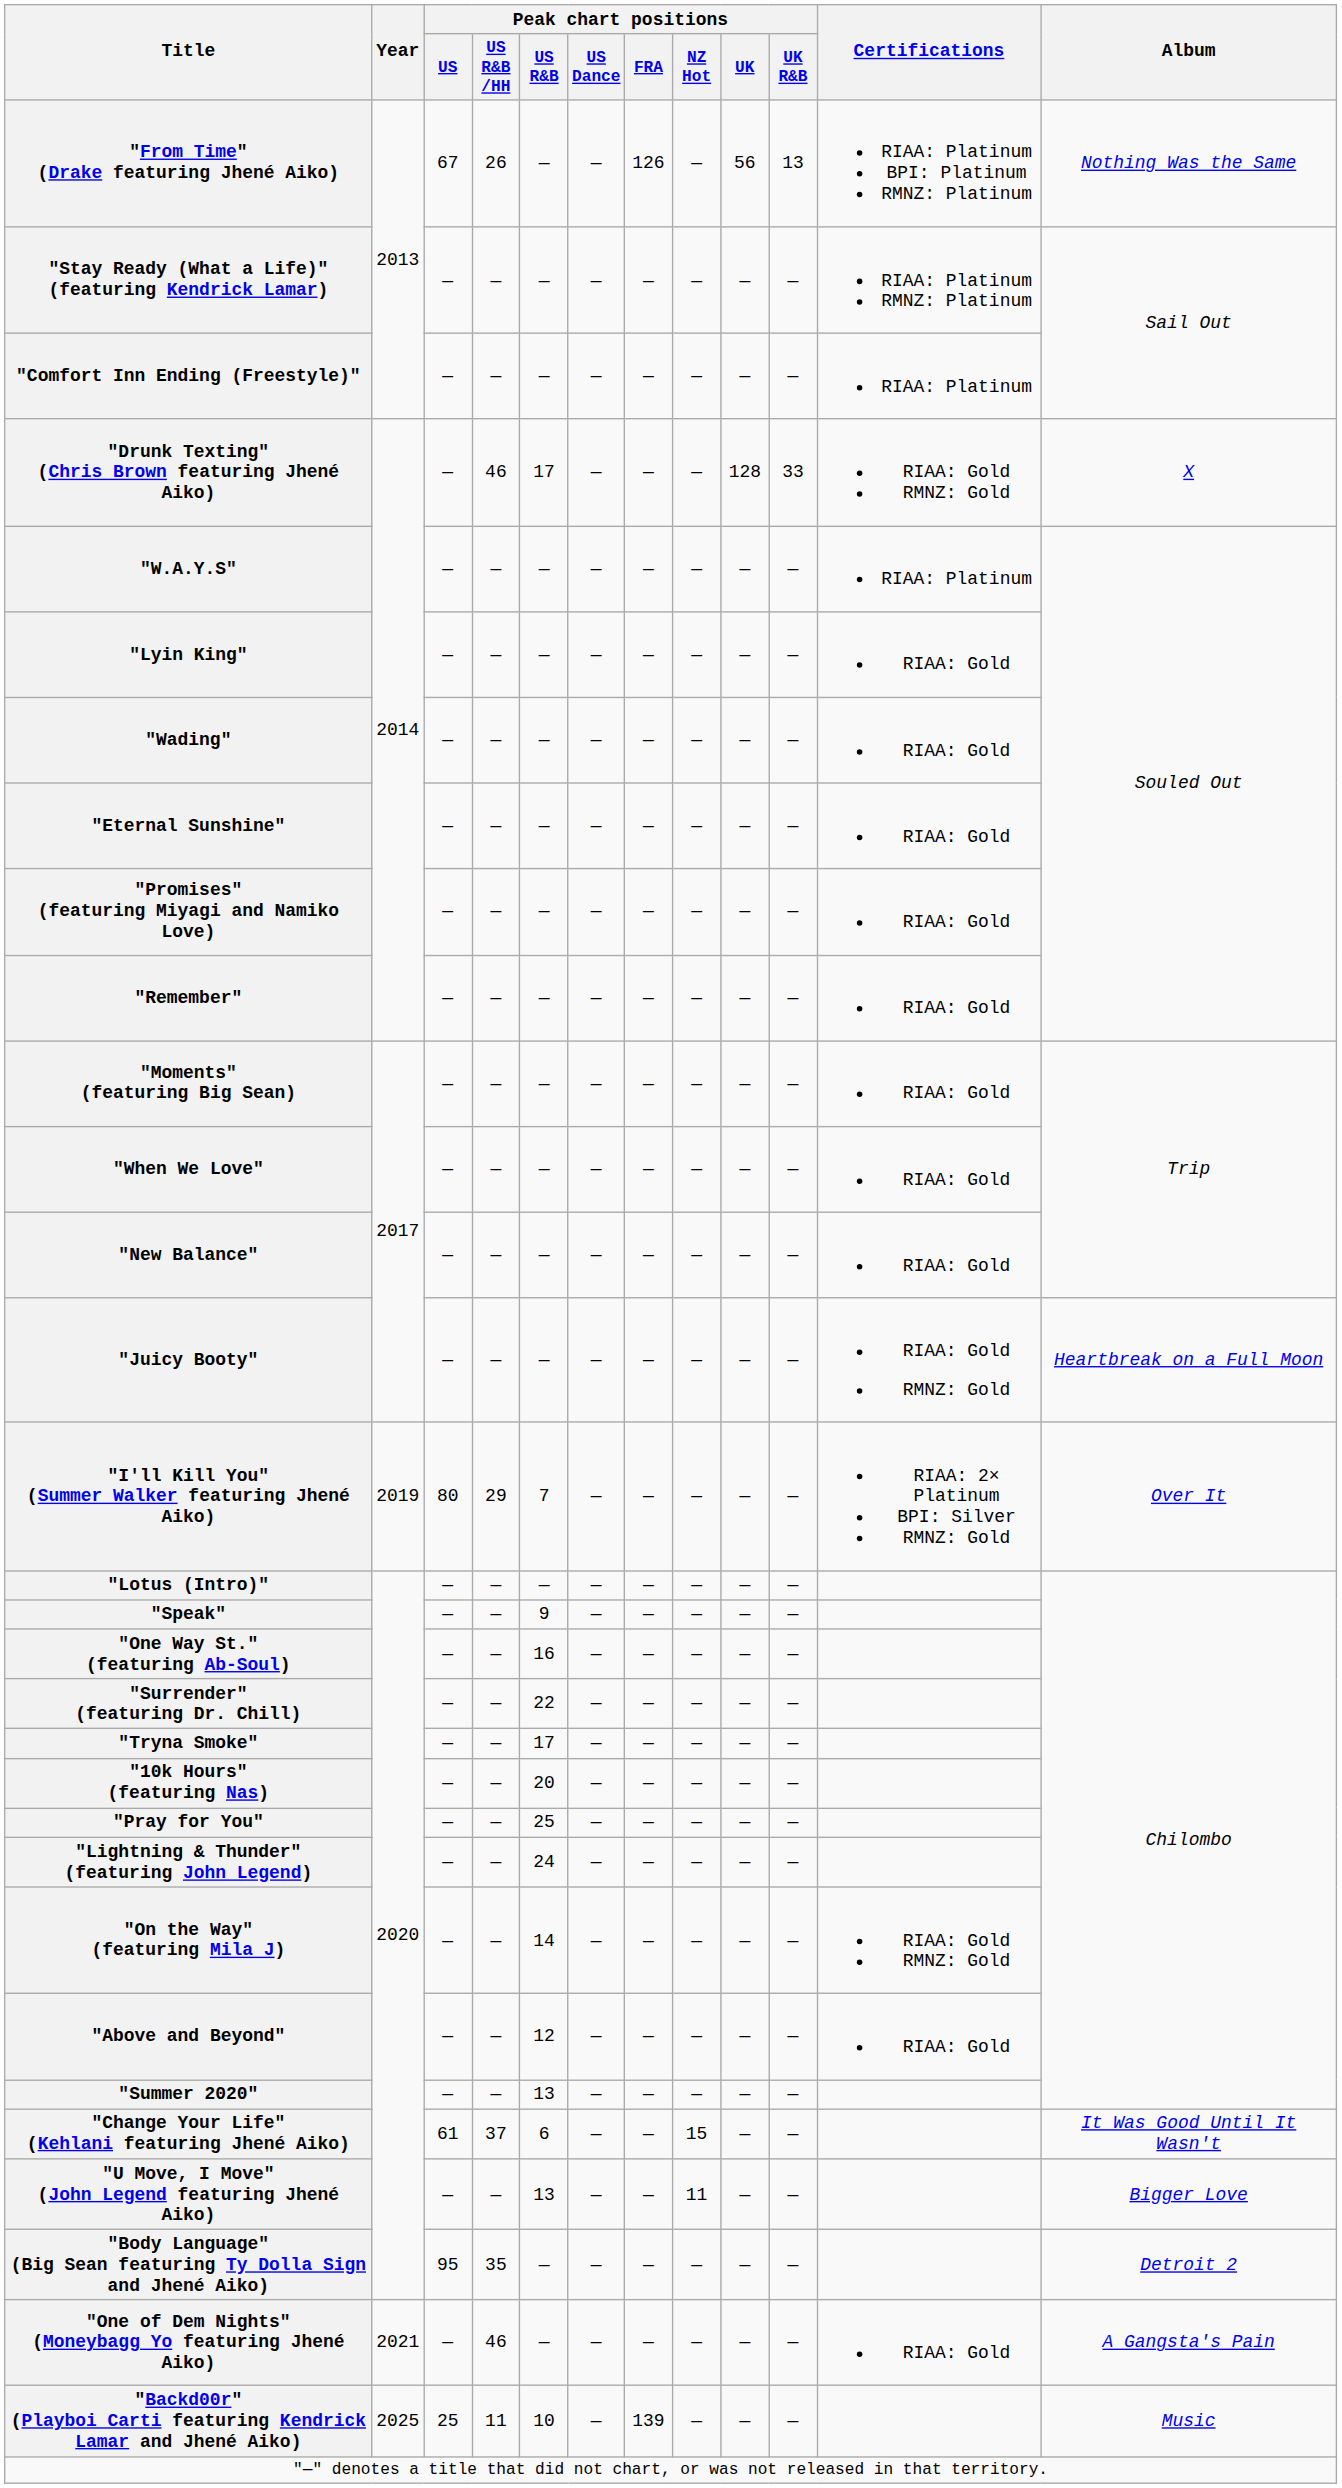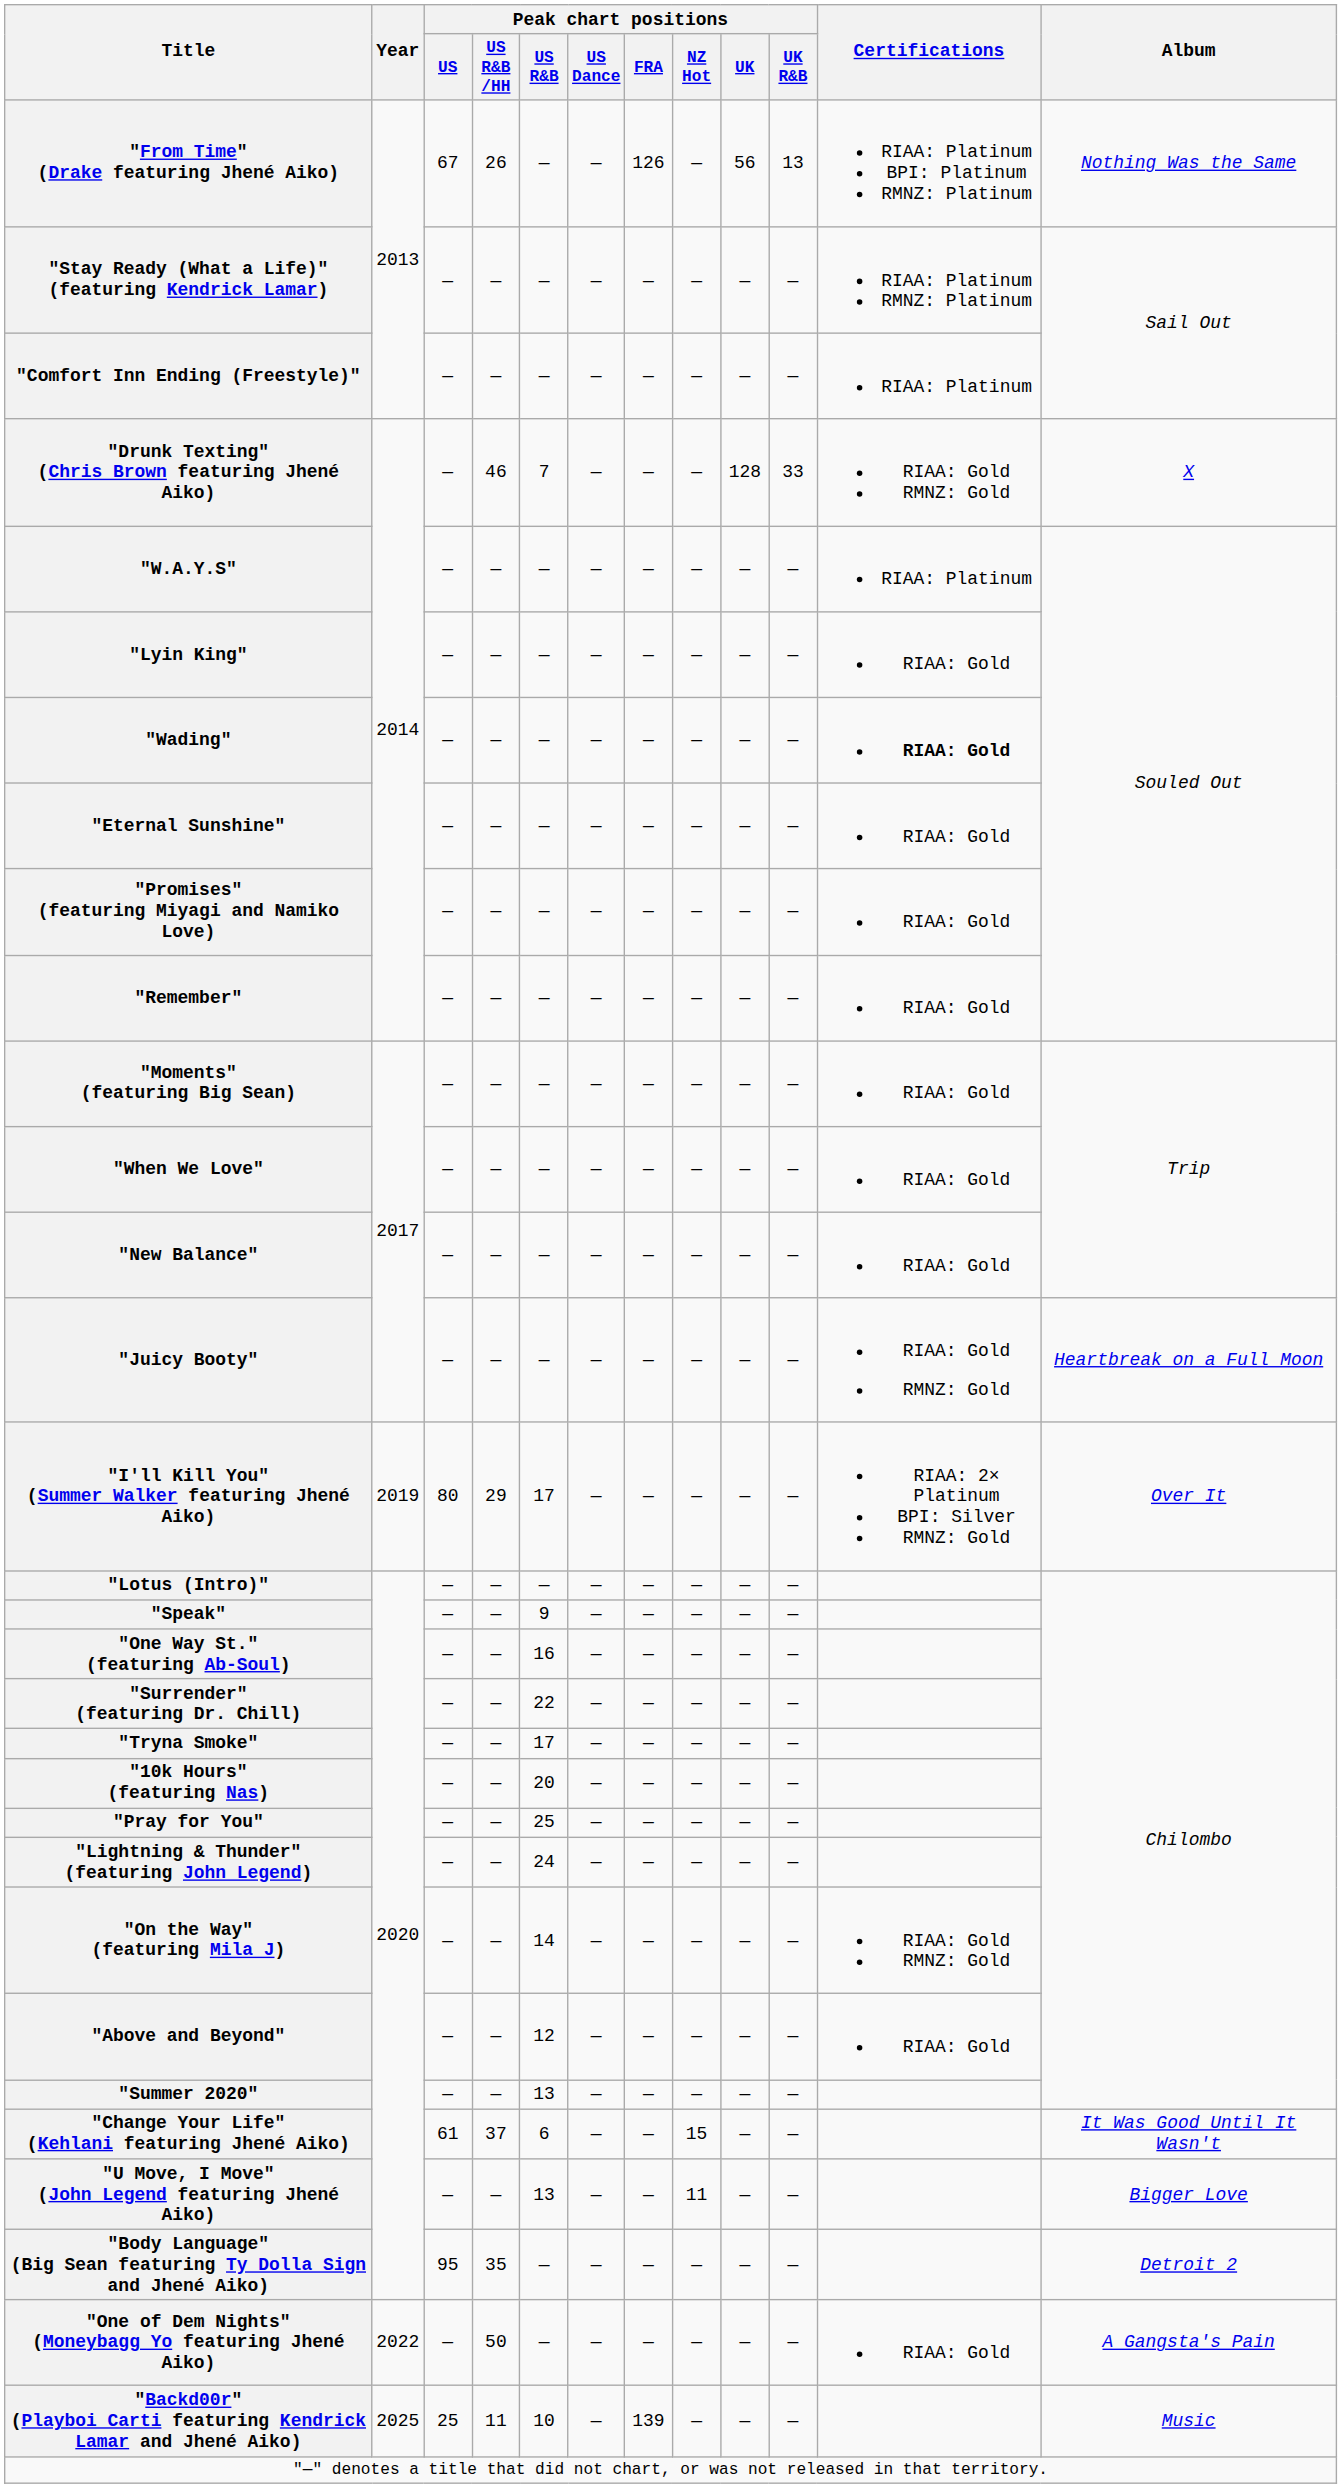"Drunk Texting" (Chris Brown featuring Jhené Aiko) | Peak chart positions / US R&B: 17 -> 7
"Wading" | Certifications: normal -> bold
"I'll Kill You" (Summer Walker featuring Jhené Aiko) | Peak chart positions / US R&B: 7 -> 17
"One of Dem Nights" (Moneybagg Yo featuring Jhené Aiko) | Year: 2021 -> 2022
"One of Dem Nights" (Moneybagg Yo featuring Jhené Aiko) | Peak chart positions / US R&B /HH: 46 -> 50
